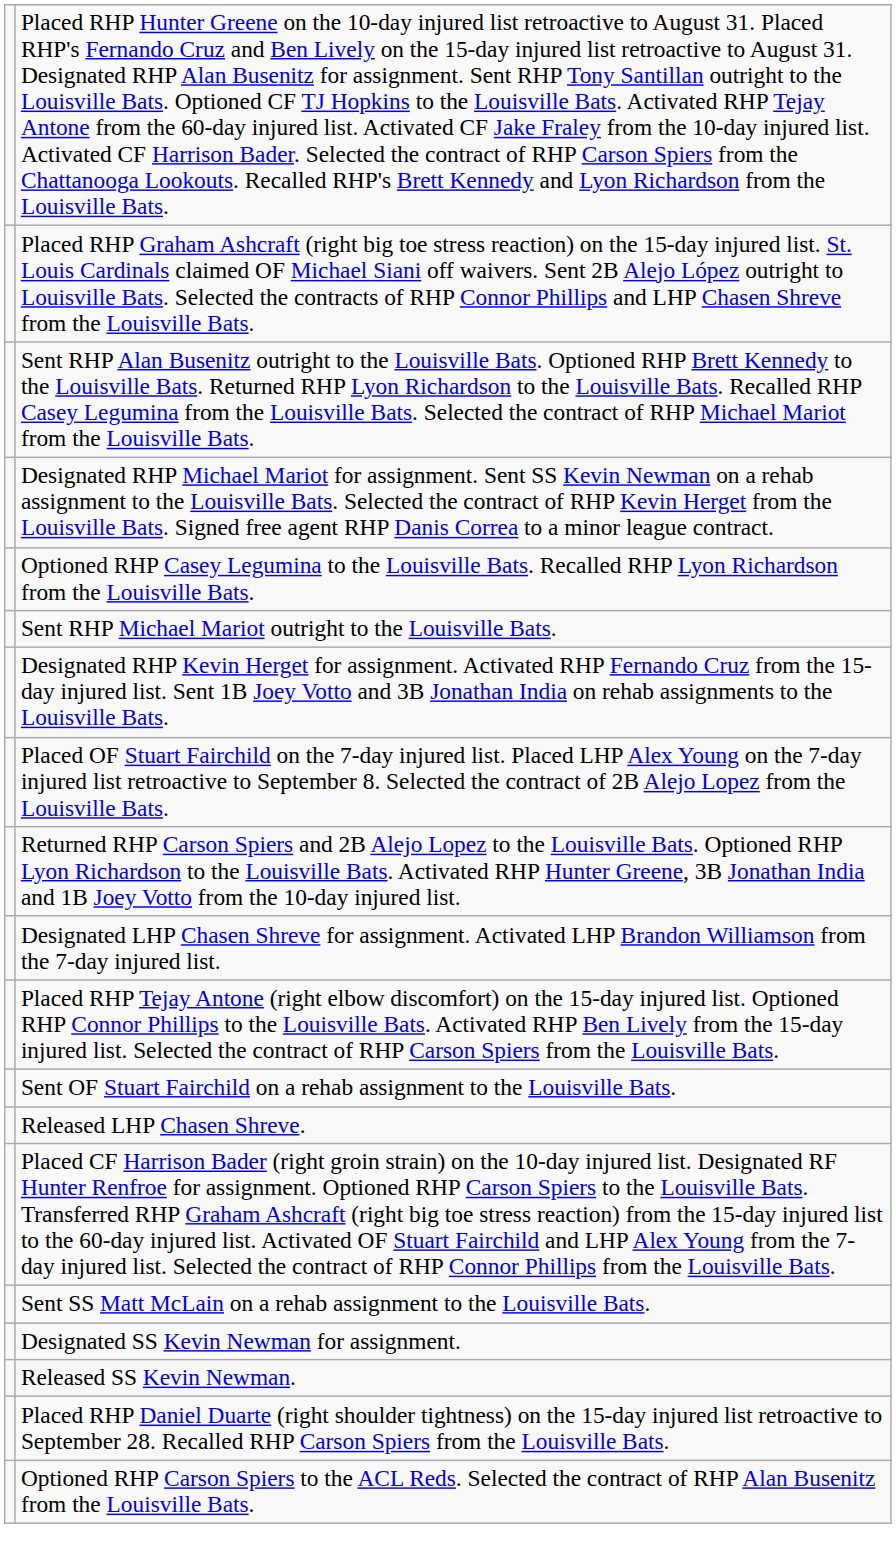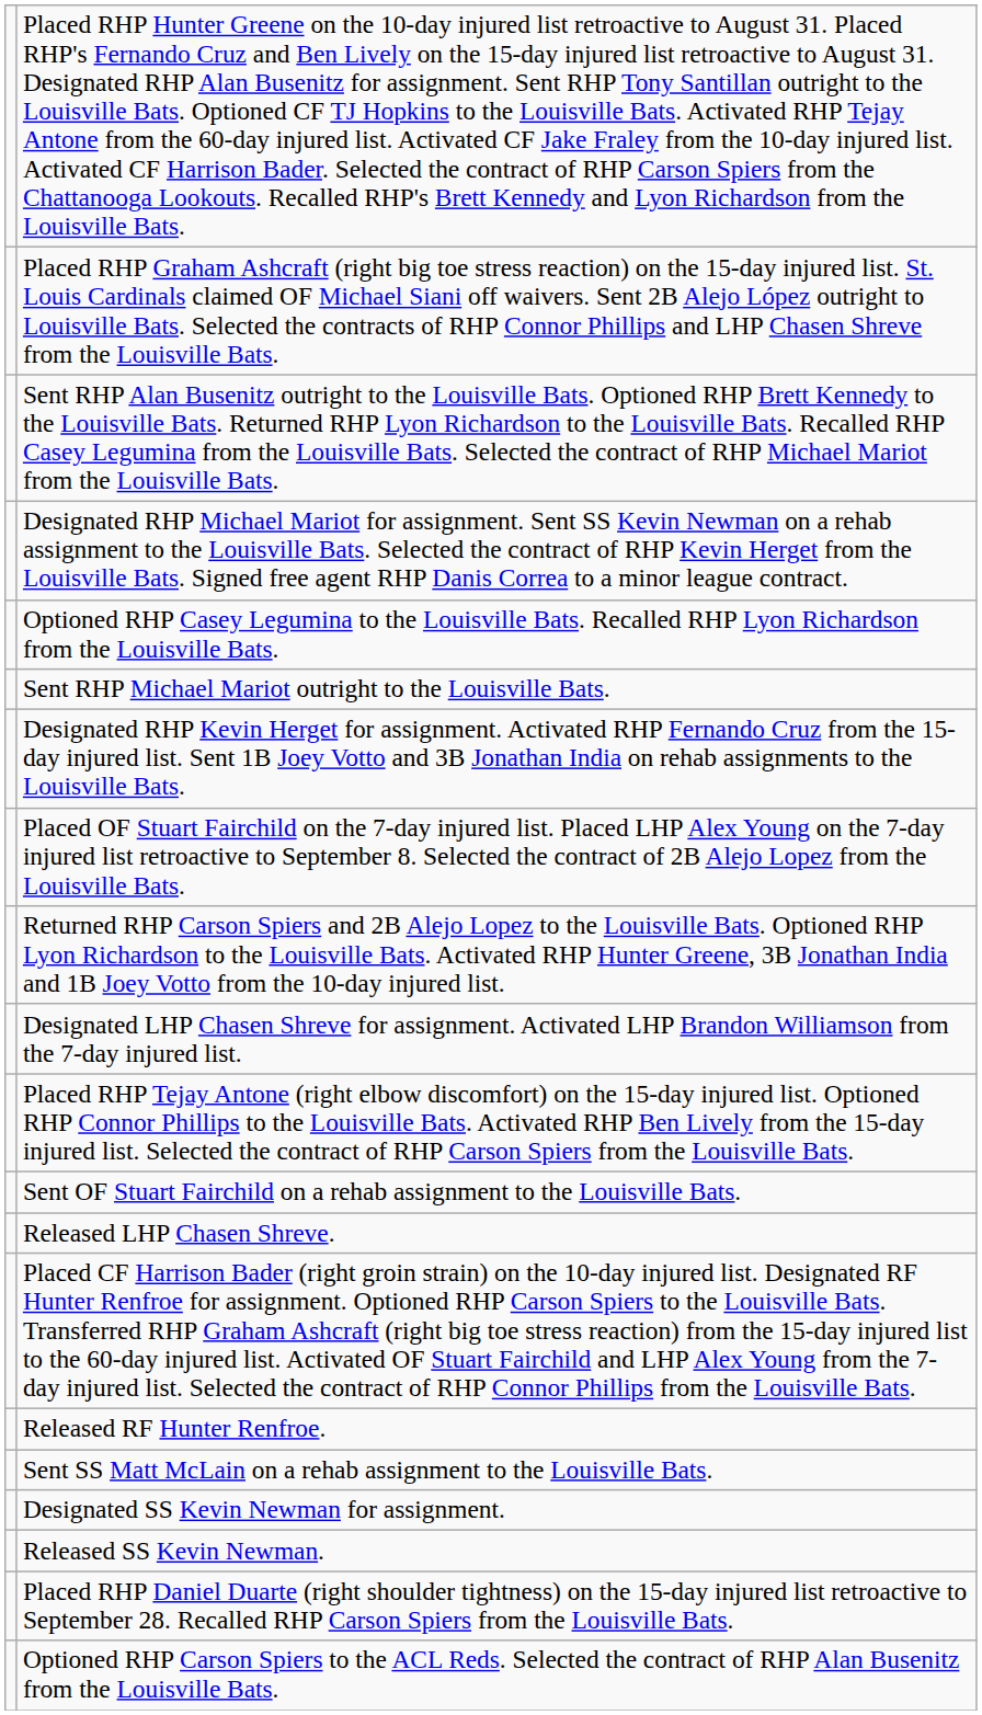+ row: Released RF Hunter Renfroe.
